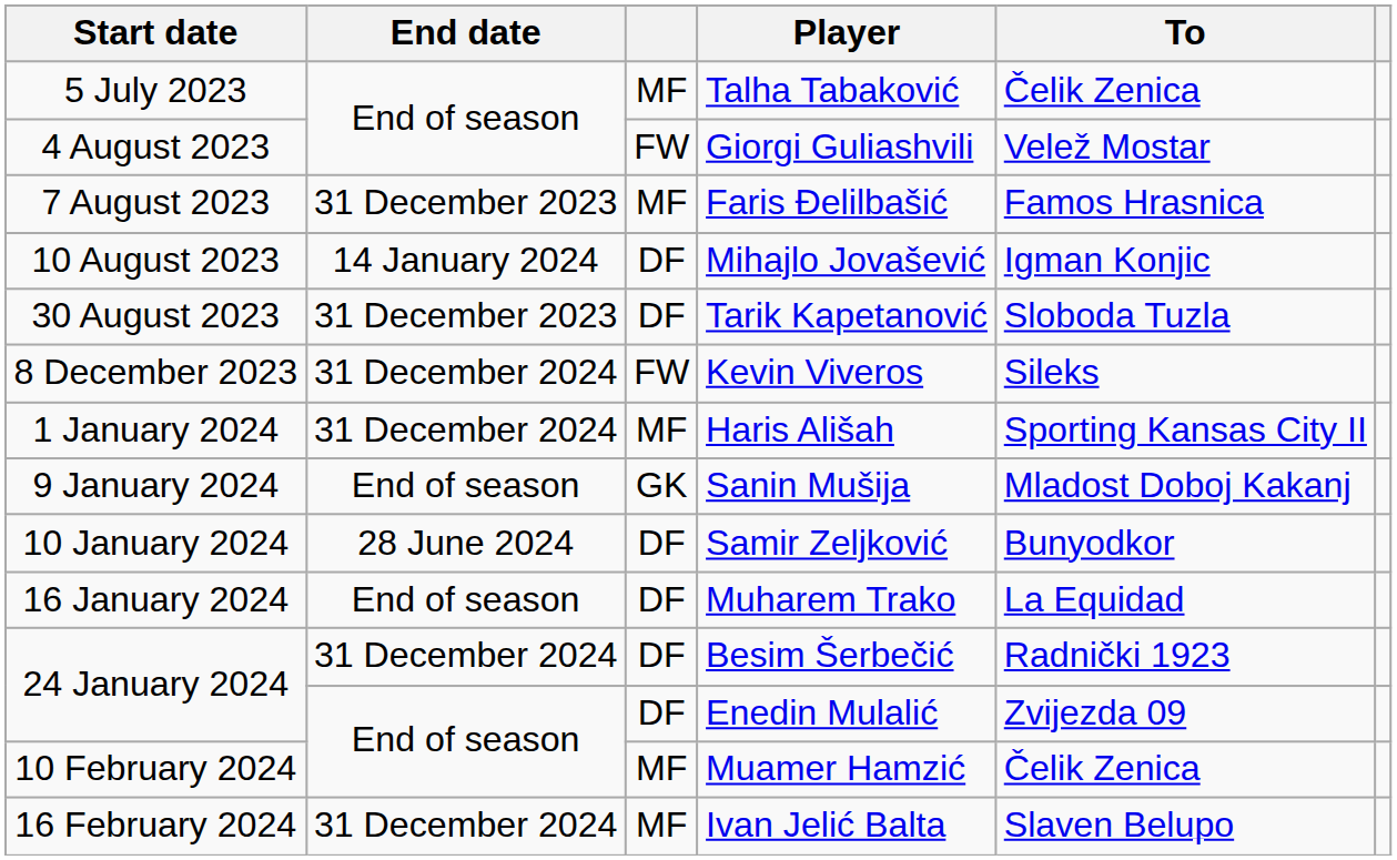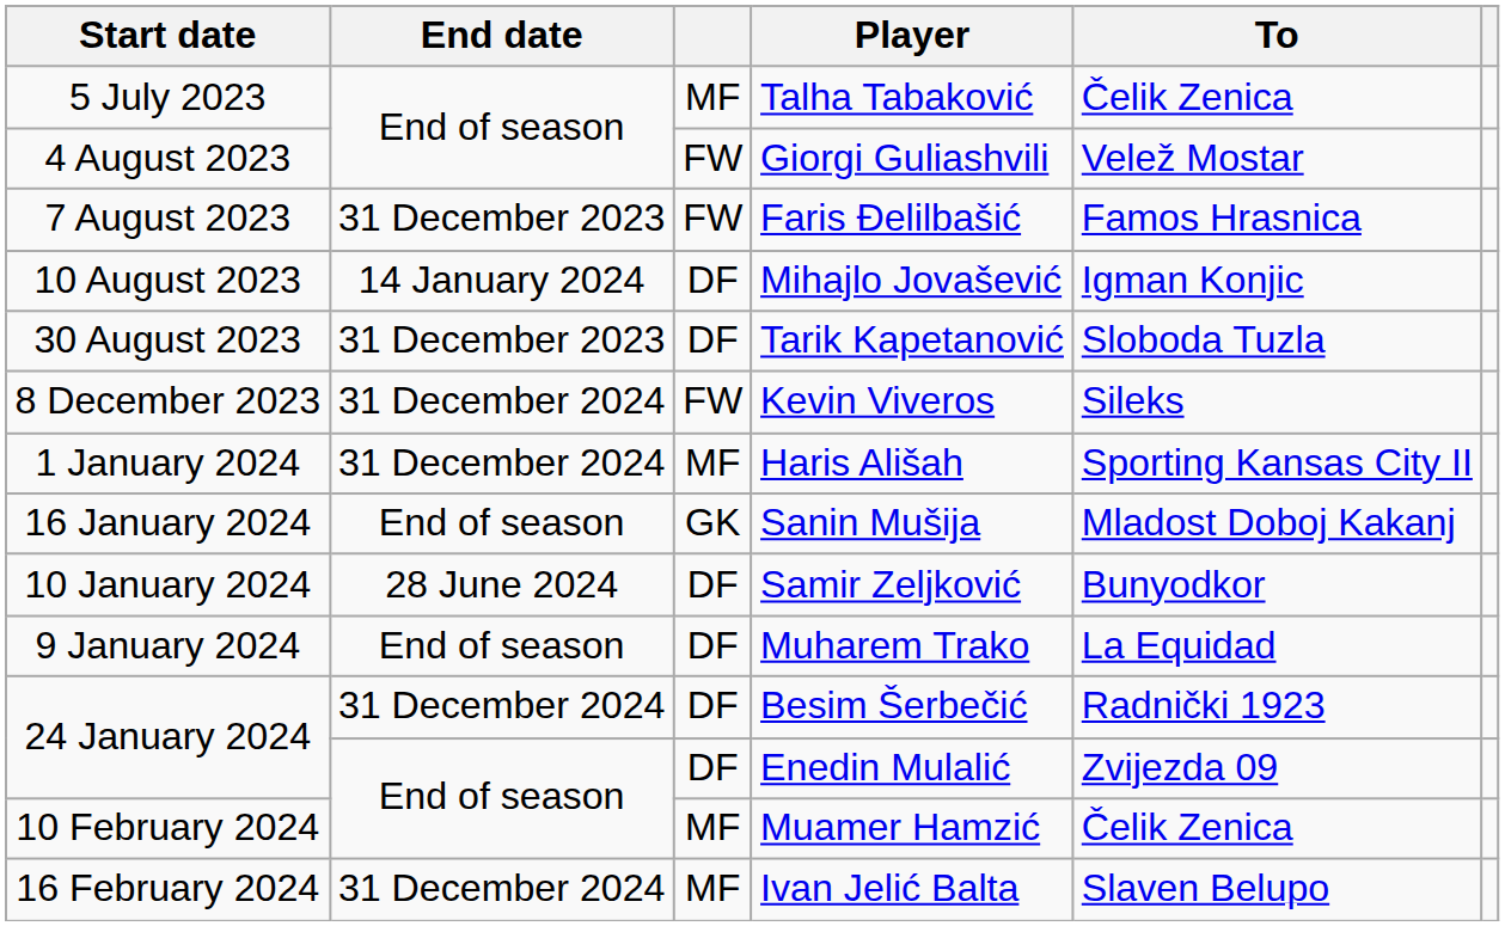Faris Đelilbašić | column 3: MF -> FW
Sanin Mušija | Start date: 9 January 2024 -> 16 January 2024
Muharem Trako | Start date: 16 January 2024 -> 9 January 2024
